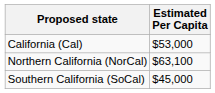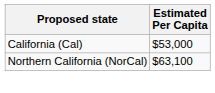- row: Southern California (SoCal) | $45,000
